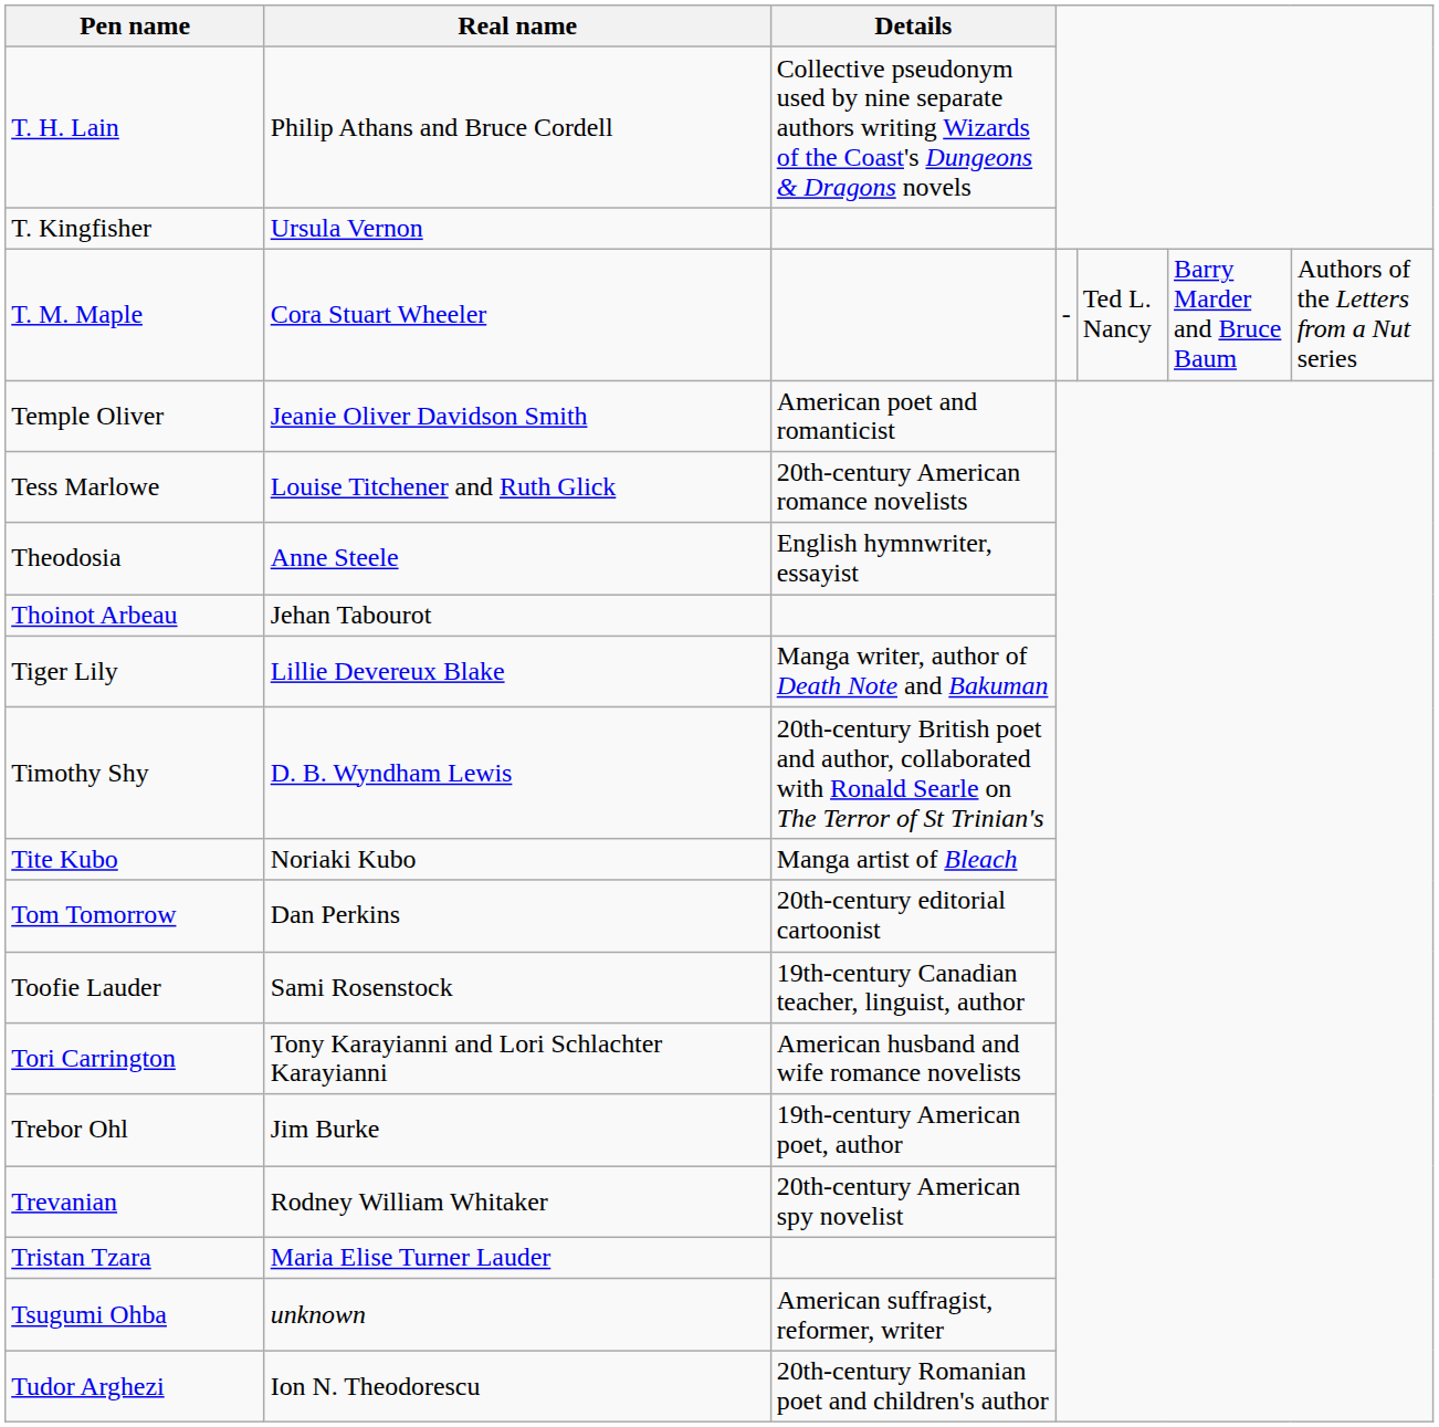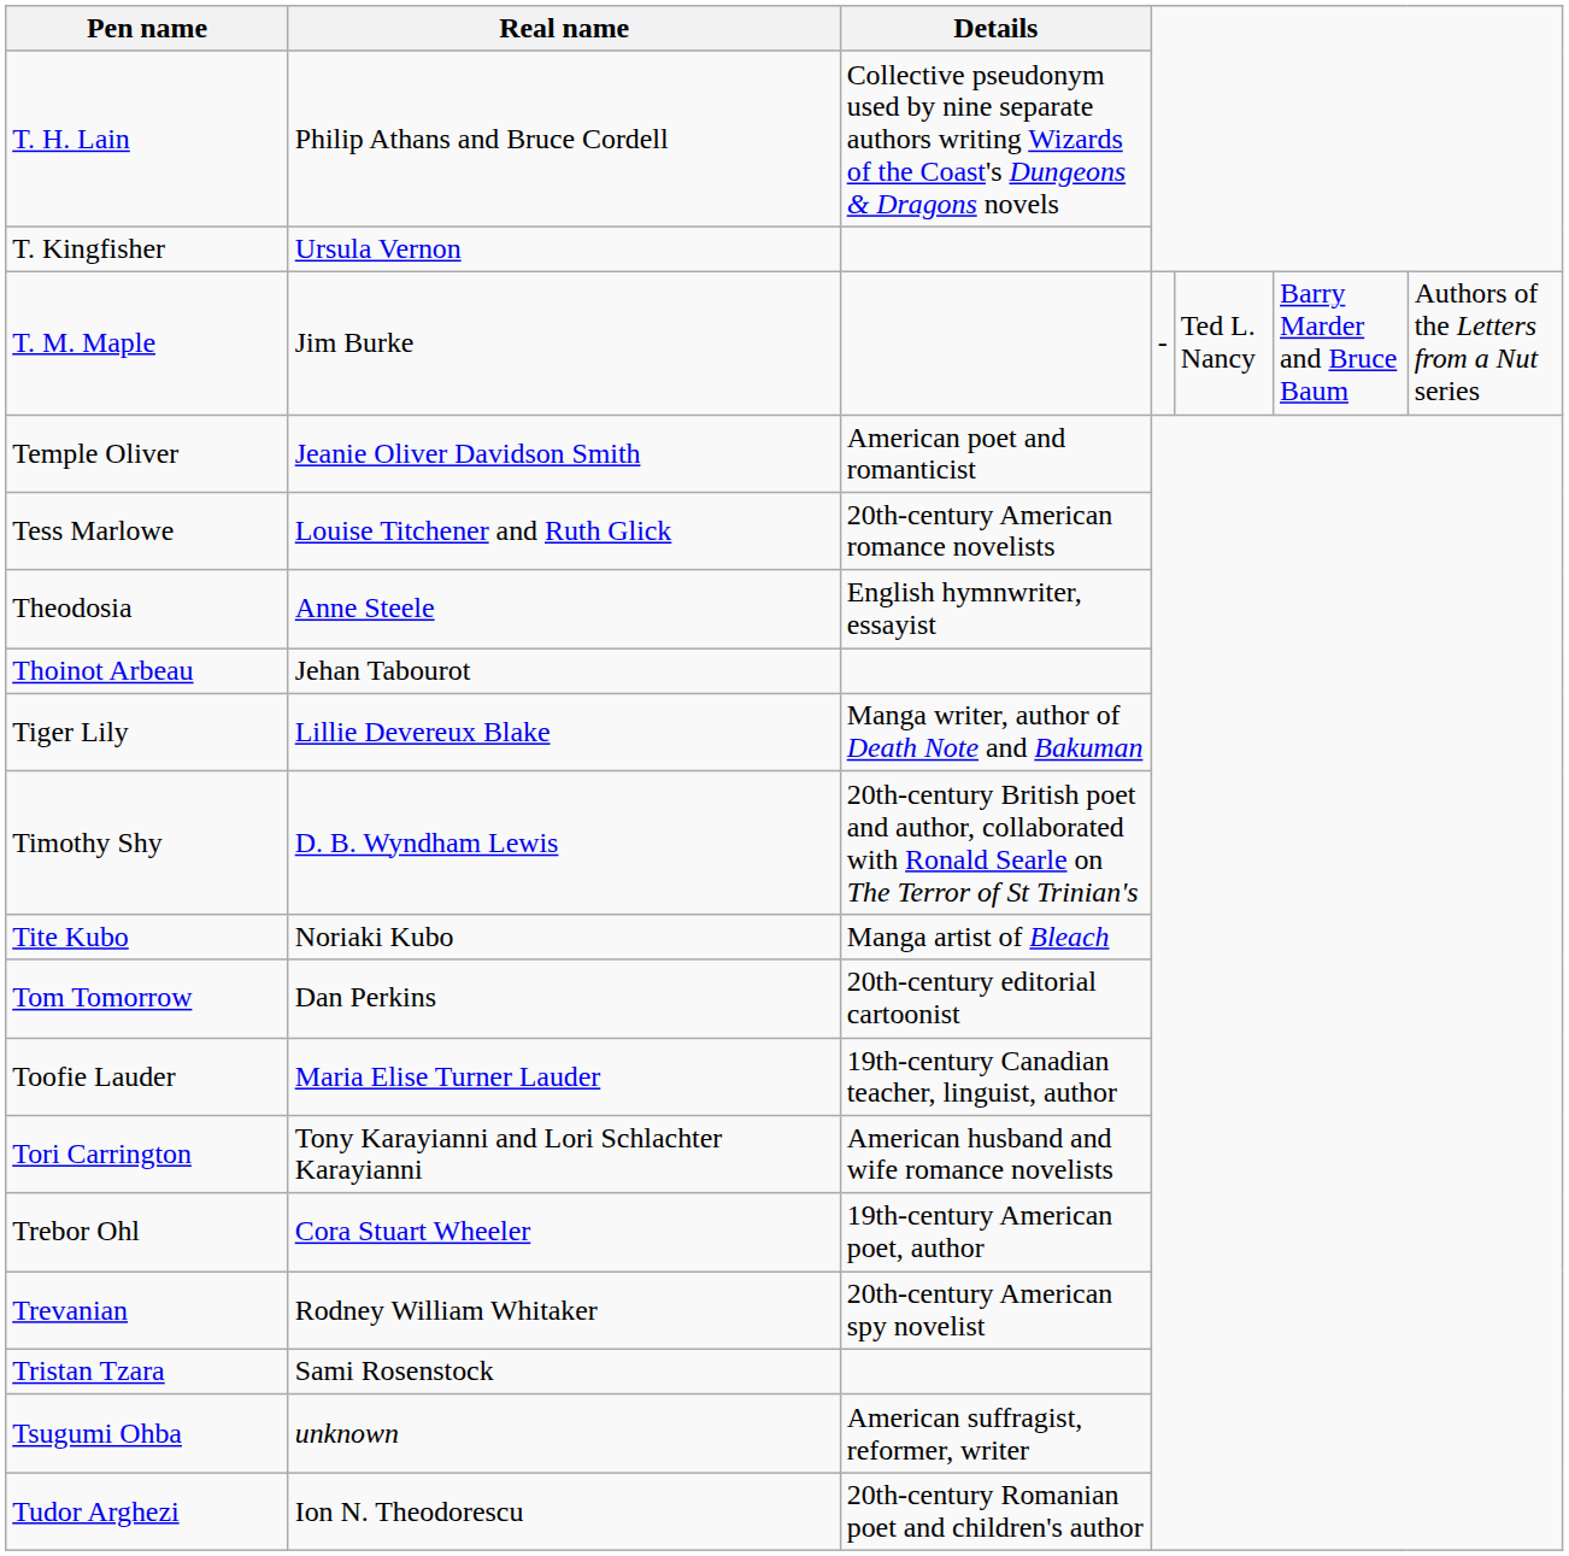T. M. Maple | Real name: Cora Stuart Wheeler -> Jim Burke
Toofie Lauder | Real name: Sami Rosenstock -> Maria Elise Turner Lauder
Trebor Ohl | Real name: Jim Burke -> Cora Stuart Wheeler
Tristan Tzara | Real name: Maria Elise Turner Lauder -> Sami Rosenstock
